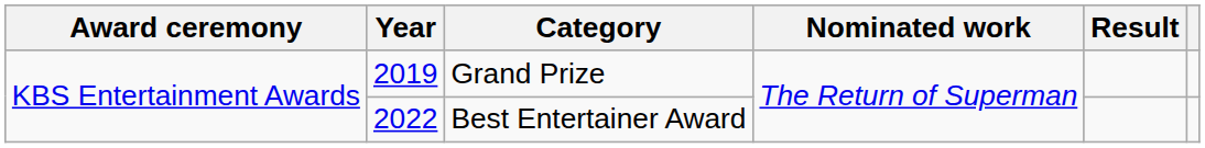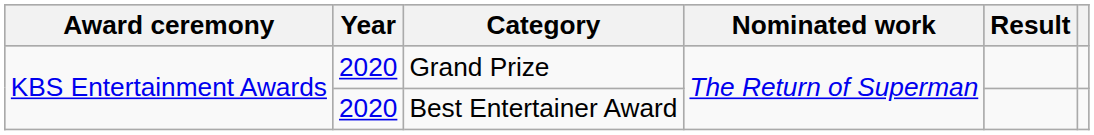Grand Prize | Year: 2019 -> 2020
Best Entertainer Award | Year: 2022 -> 2020
